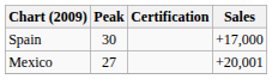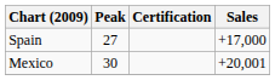Spain | Peak: 30 -> 27
Mexico | Peak: 27 -> 30
